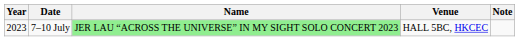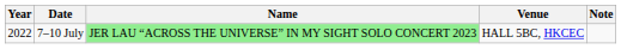7–10 July | Year: 2023 -> 2022
